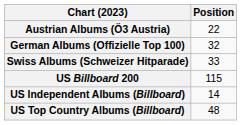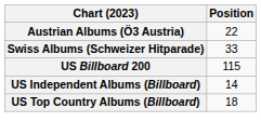- row: German Albums (Offizielle Top 100) | 32
US Top Country Albums (Billboard) | Position: 48 -> 18
